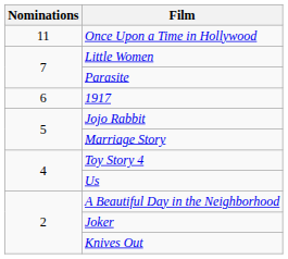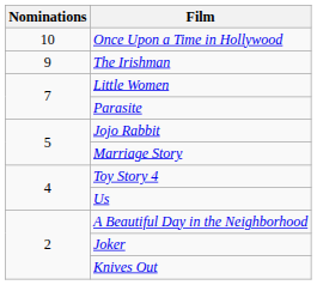Once Upon a Time in Hollywood | Nominations: 11 -> 10
+ row: 9 | The Irishman
- row: 6 | 1917
